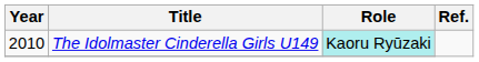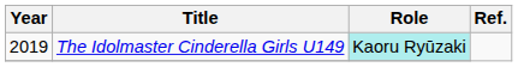The Idolmaster Cinderella Girls U149 | Year: 2010 -> 2019
